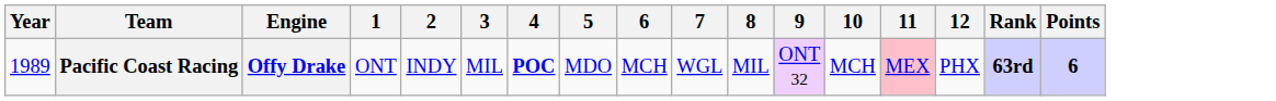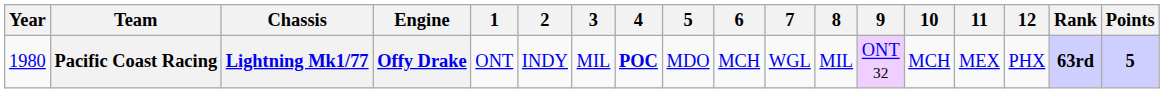+ column: Chassis | Lightning Mk1/77
Pacific Coast Racing | Year: 1989 -> 1980
Pacific Coast Racing | 11: pink background -> no background
Pacific Coast Racing | Points: 6 -> 5
